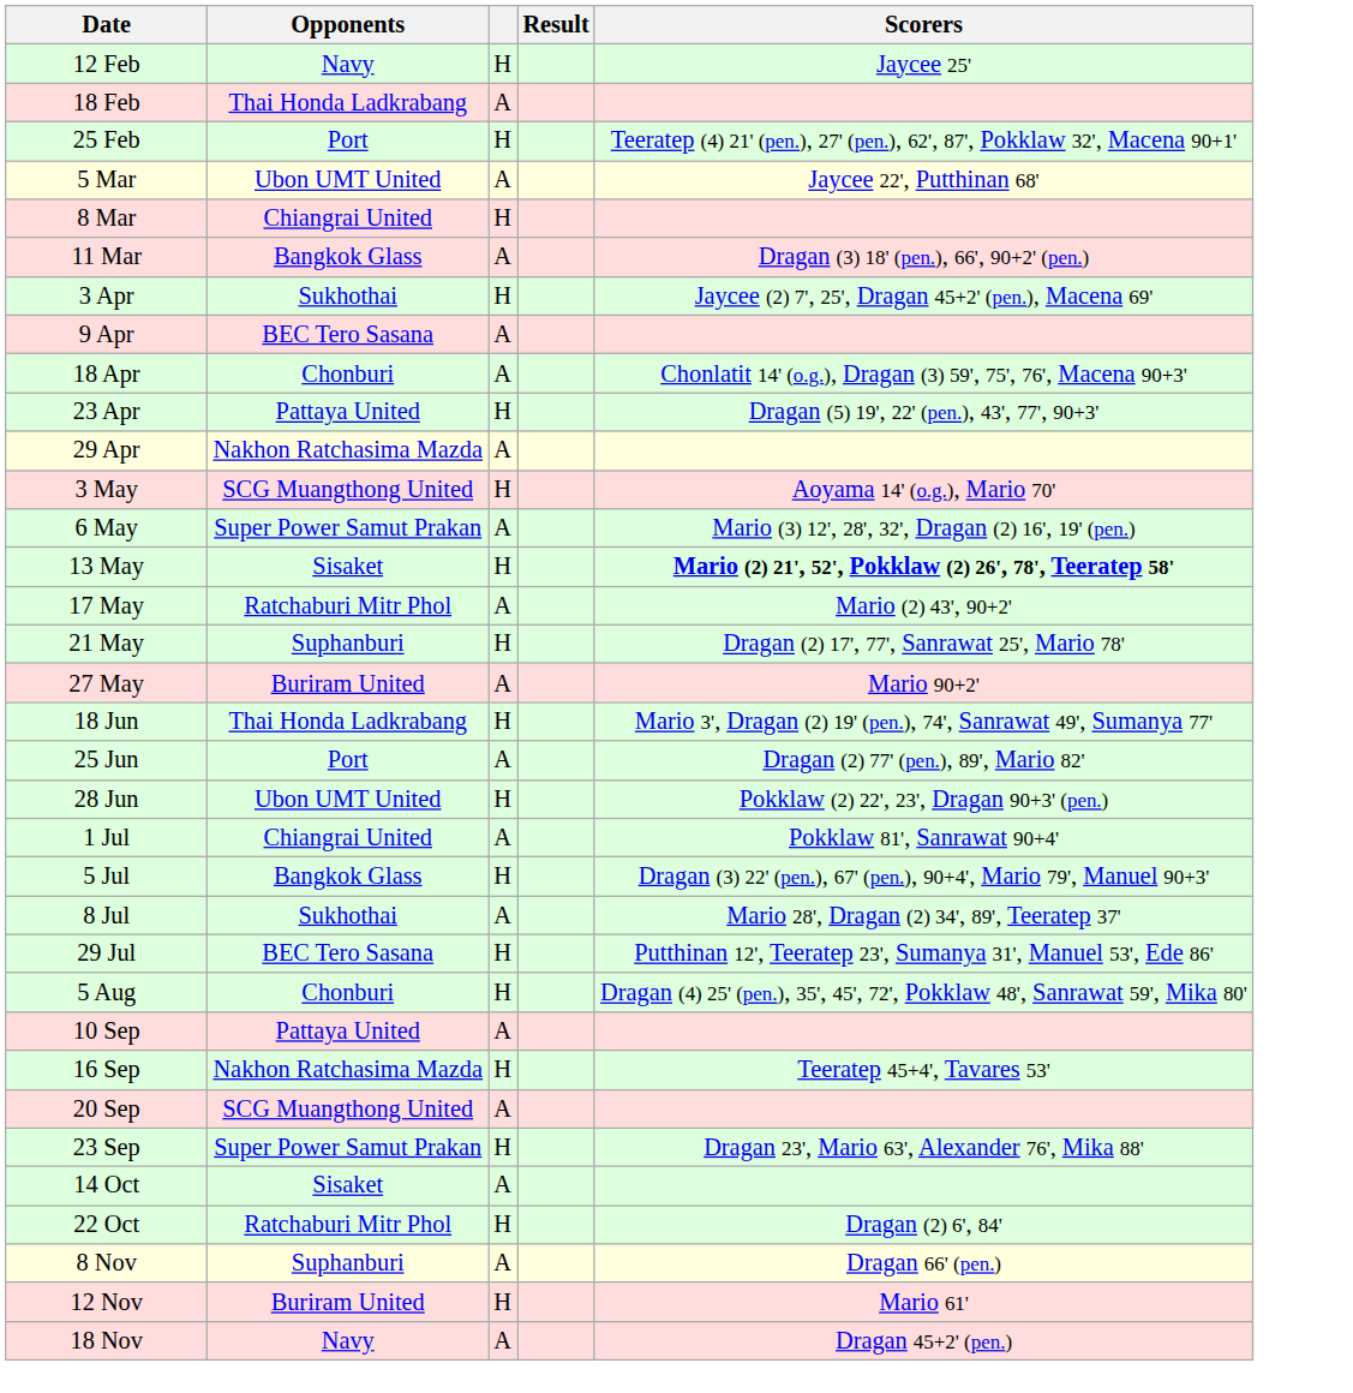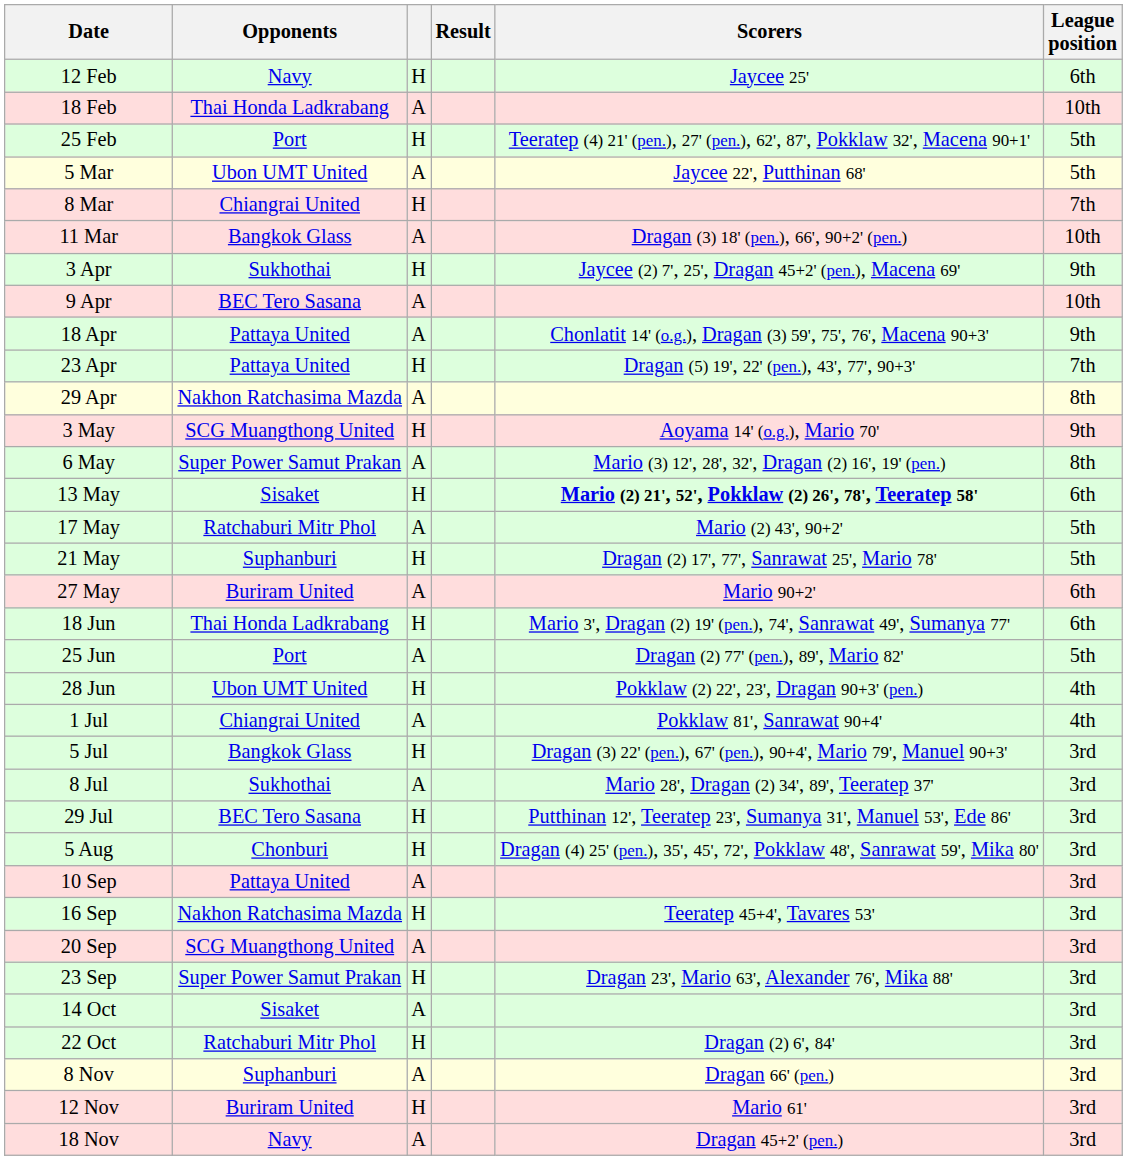+ column: League position | 6th | 10th | 5th | 5th | 7th | 10th | 9th | 10th | 9th | 7th | 8th | 9th | 8th | 6th | 5th | 5th | 6th | 6th | 5th | 4th | 4th | 3rd | 3rd | 3rd | 3rd | 3rd | 3rd | 3rd | 3rd | 3rd | 3rd | 3rd | 3rd | 3rd
18 Apr | Opponents: Chonburi -> Pattaya United
